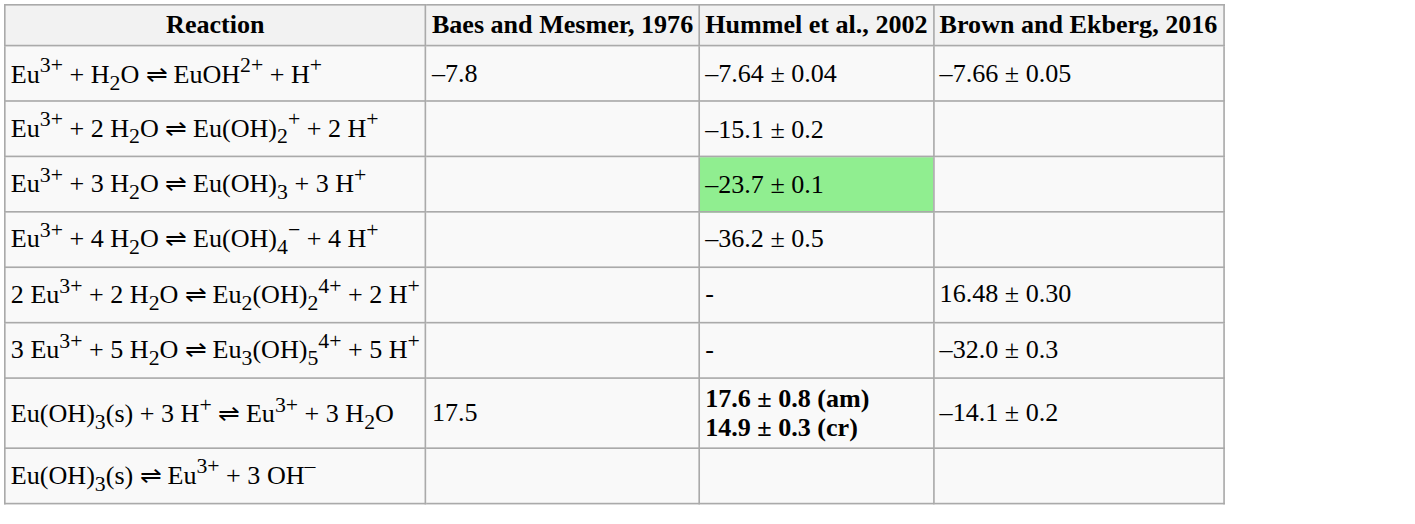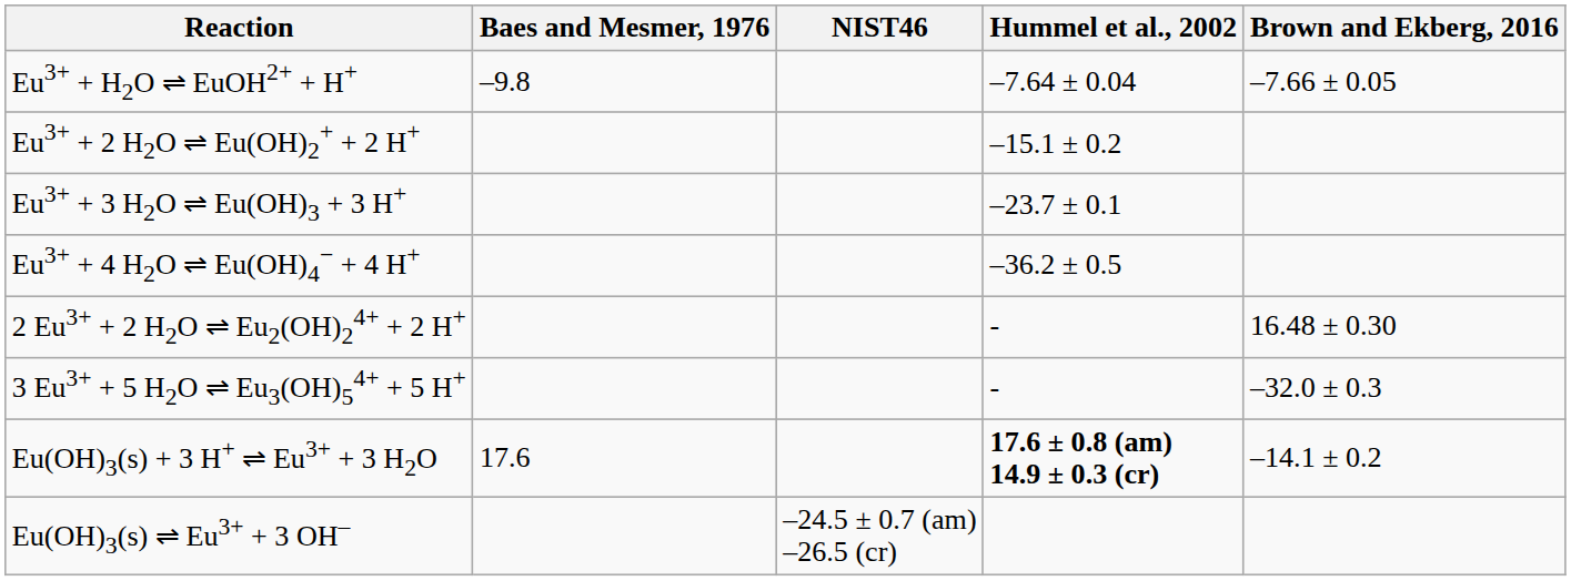+ column: NIST46 | –24.5 ± 0.7 (am) –26.5 (cr)
Eu3+ + H2O ⇌ EuOH2+ + H+ | Baes and Mesmer, 1976: –7.8 -> –9.8
Eu3+ + 3 H2O ⇌ Eu(OH)3 + 3 H+ | Hummel et al., 2002: lightgreen background -> no background
Eu(OH)3(s) + 3 H+ ⇌ Eu3+ + 3 H2O | Baes and Mesmer, 1976: 17.5 -> 17.6
